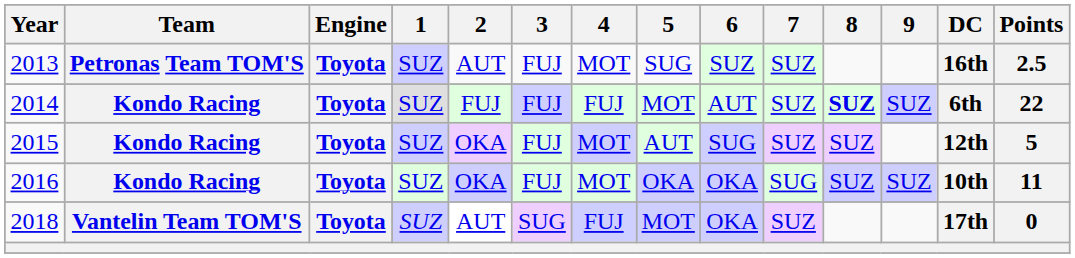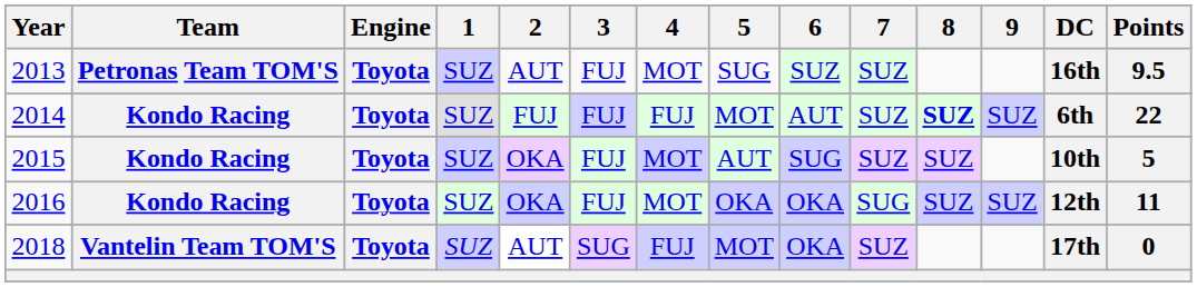2013 | Points: 2.5 -> 9.5
2015 | DC: 12th -> 10th
2016 | DC: 10th -> 12th
